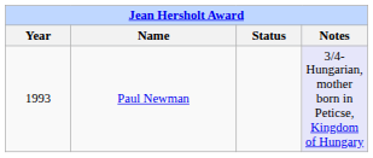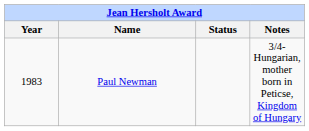Paul Newman | Year: 1993 -> 1983
Paul Newman | Notes: lavender background -> no background
